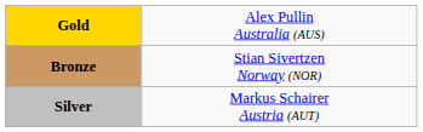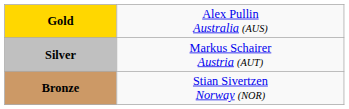rows swapped: Silver <-> Bronze
